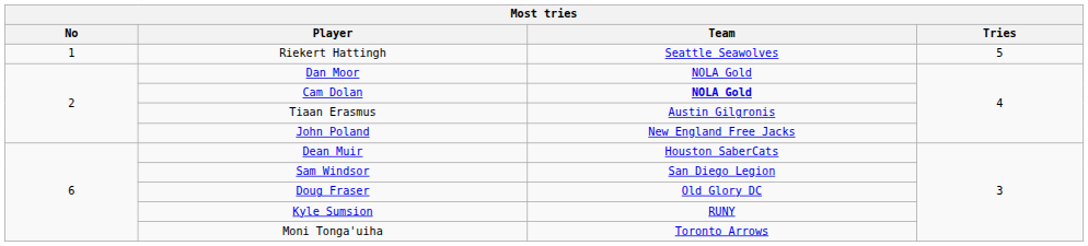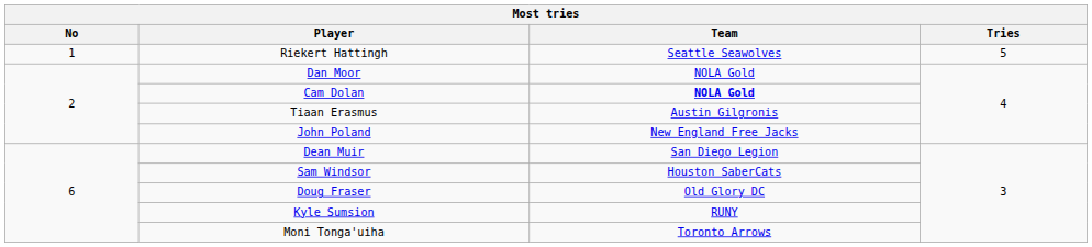Dean Muir | Team: Houston SaberCats -> San Diego Legion
Sam Windsor | Team: San Diego Legion -> Houston SaberCats
